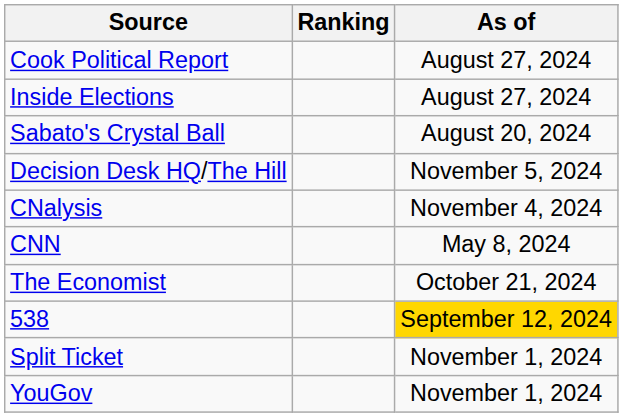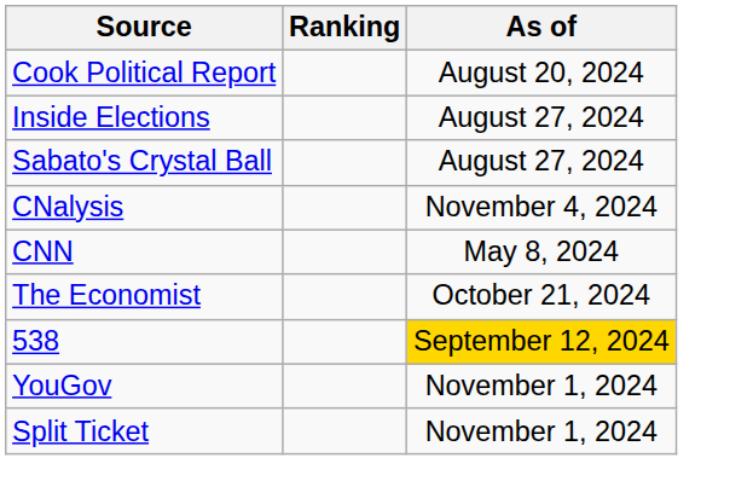Cook Political Report | As of: August 27, 2024 -> August 20, 2024
Sabato's Crystal Ball | As of: August 20, 2024 -> August 27, 2024
- row: Decision Desk HQ/The Hill | November 5, 2024
rows swapped: YouGov <-> Split Ticket
